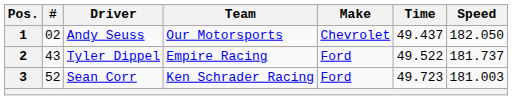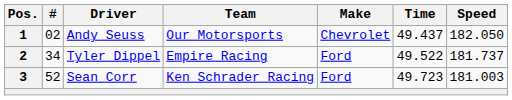2 | #: 43 -> 34
